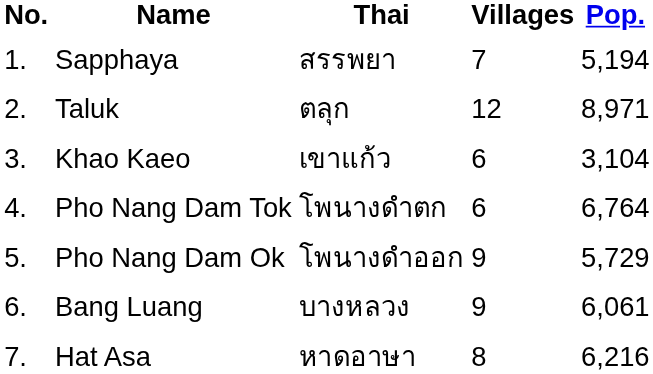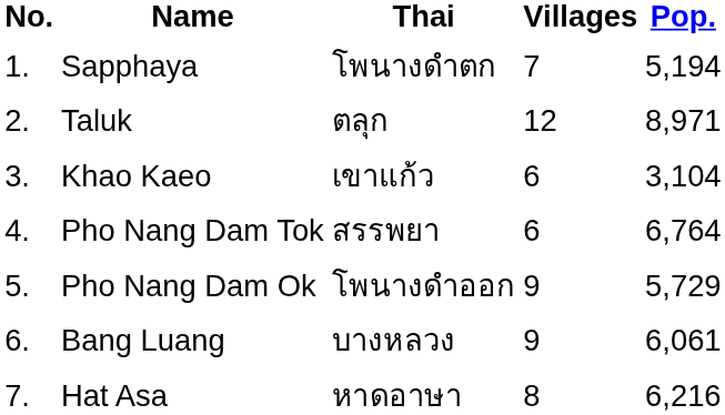Sapphaya | Thai: สรรพยา -> โพนางดำตก
Pho Nang Dam Tok | Thai: โพนางดำตก -> สรรพยา
